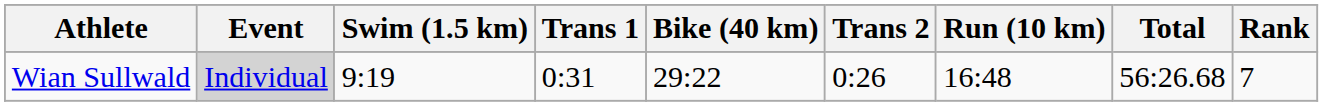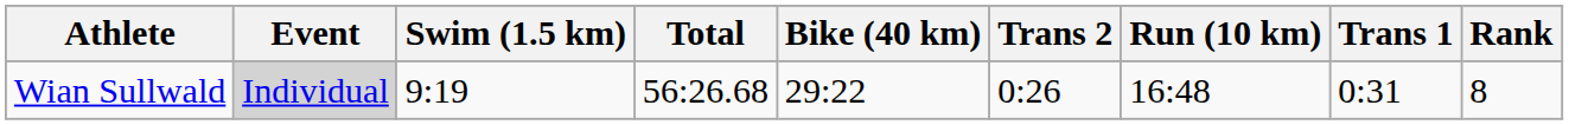columns swapped: Trans 1 <-> Total
Wian Sullwald | Rank: 7 -> 8
